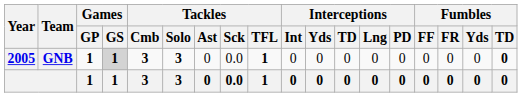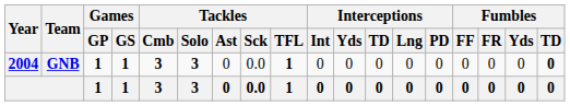GNB | Year: 2005 -> 2004
GNB | Games / GS: lightgrey background -> no background
